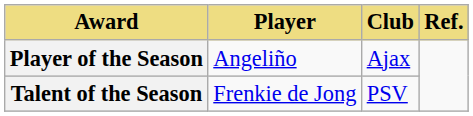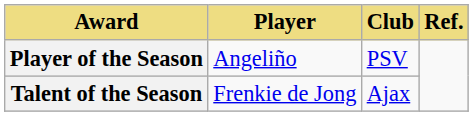Player of the Season | Club: Ajax -> PSV
Talent of the Season | Club: PSV -> Ajax
